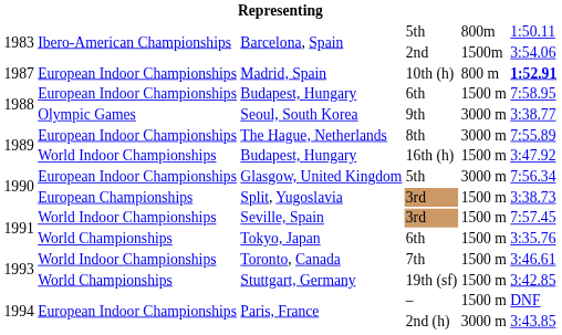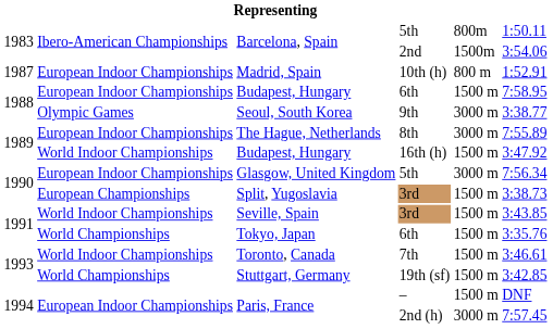Madrid, Spain | column 6: bold -> normal
Seville, Spain | column 6: 7:57.45 -> 3:43.85
Paris, France / 2nd (h) | column 6: 3:43.85 -> 7:57.45
